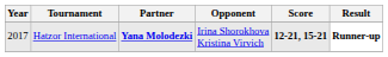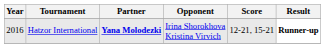Hatzor International | Year: 2017 -> 2016
Hatzor International | Score: bold -> normal
